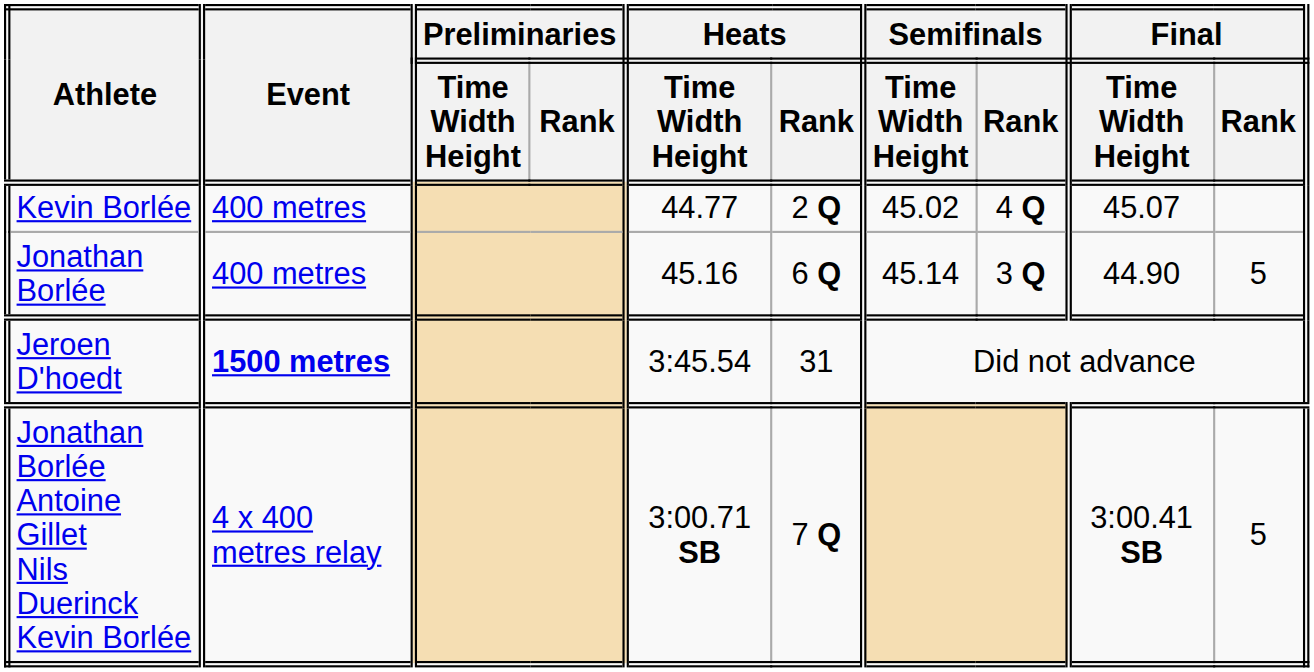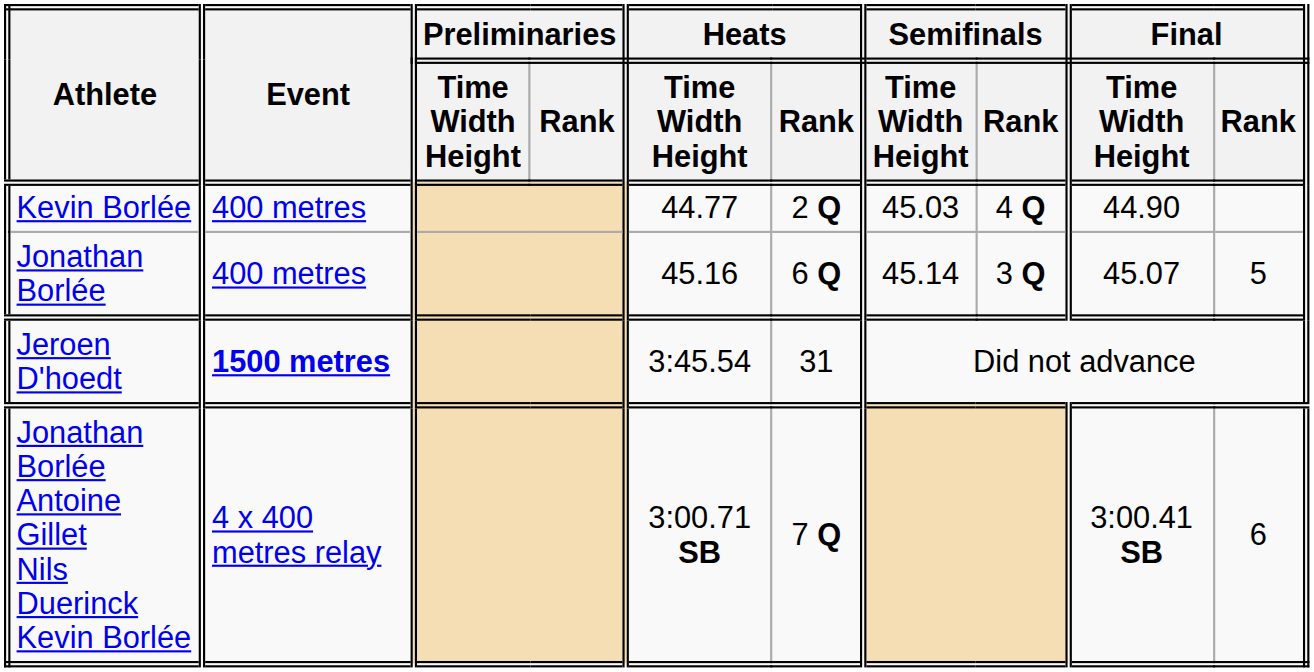Kevin Borlée | Semifinals / Time Width Height: 45.02 -> 45.03
Kevin Borlée | Final / Time Width Height: 45.07 -> 44.90
Jonathan Borlée | Final / Time Width Height: 44.90 -> 45.07
Jonathan Borlée Antoine Gillet Nils Duerinck Kevin Borlée | Final / Rank: 5 -> 6
